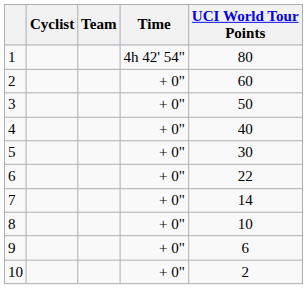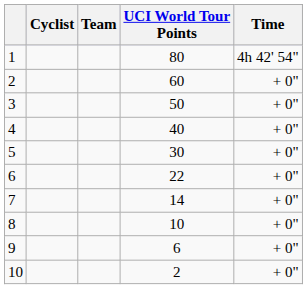columns swapped: Time <-> UCI World Tour Points
